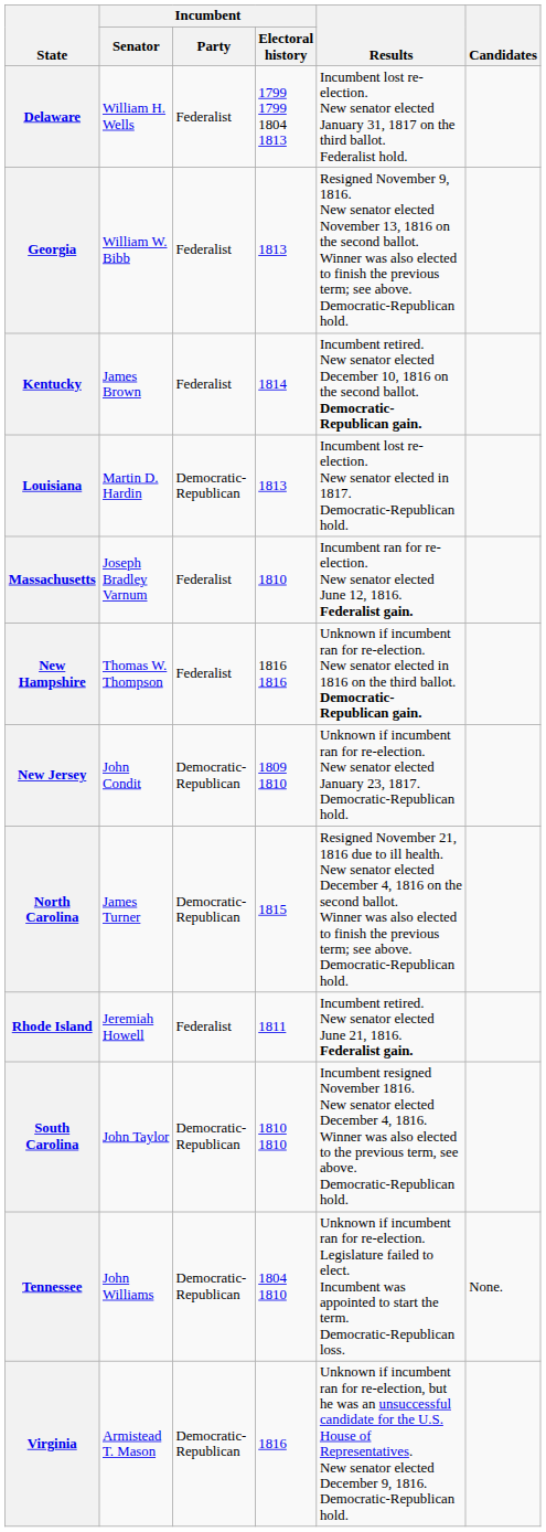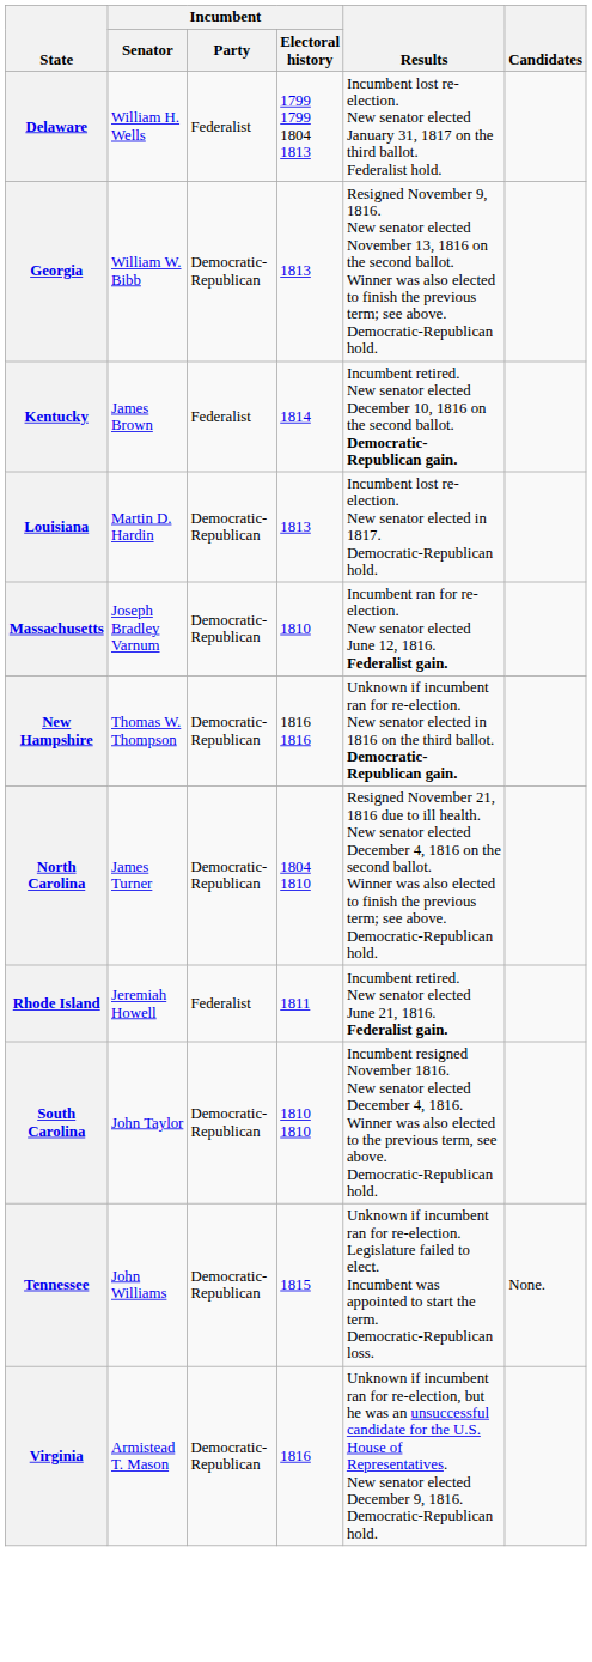Georgia | Incumbent / Party: Federalist -> Democratic- Republican
Massachusetts | Incumbent / Party: Federalist -> Democratic-Republican
New Hampshire | Incumbent / Party: Federalist -> Democratic- Republican
- row: New Jersey | John Condit | Democratic- Republican | 1809 1810 | Unknown if incumbent ran for re-election. New senator elected January 23, 1817. Democratic-Republican hold.
North Carolina | Incumbent / Electoral history: 1815 -> 1804 1810
South Carolina | Incumbent / Party: Democratic-Republican -> Democratic- Republican
Tennessee | Incumbent / Electoral history: 1804 1810 -> 1815
